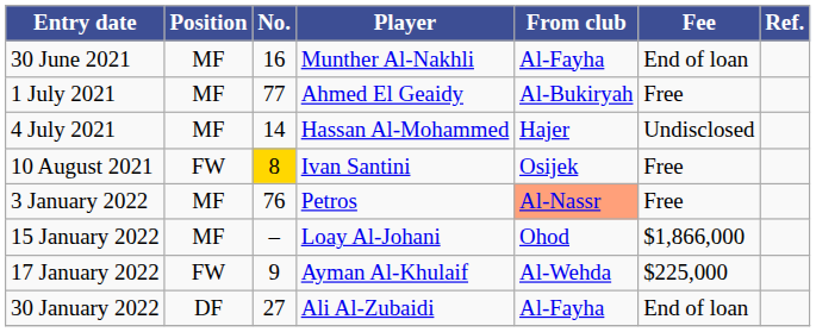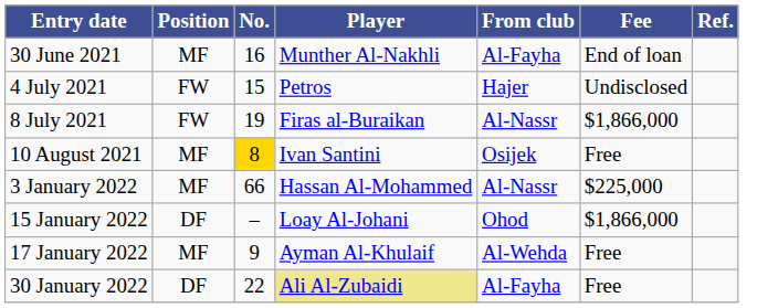- row: 1 July 2021 | MF | 77 | Ahmed El Geaidy | Al-Bukiryah | Free
4 July 2021 | Position: MF -> FW
4 July 2021 | No.: 14 -> 15
4 July 2021 | Player: Hassan Al-Mohammed -> Petros
+ row: 8 July 2021 | FW | 19 | Firas al-Buraikan | Al-Nassr | $1,866,000
10 August 2021 | Position: FW -> MF
3 January 2022 | No.: 76 -> 66
3 January 2022 | Player: Petros -> Hassan Al-Mohammed
3 January 2022 | From club: lightsalmon background -> no background
3 January 2022 | Fee: Free -> $225,000
15 January 2022 | Position: MF -> DF
17 January 2022 | Position: FW -> MF
17 January 2022 | Fee: $225,000 -> Free
30 January 2022 | No.: 27 -> 22
30 January 2022 | Player: no background -> khaki background
30 January 2022 | Fee: End of loan -> Free
